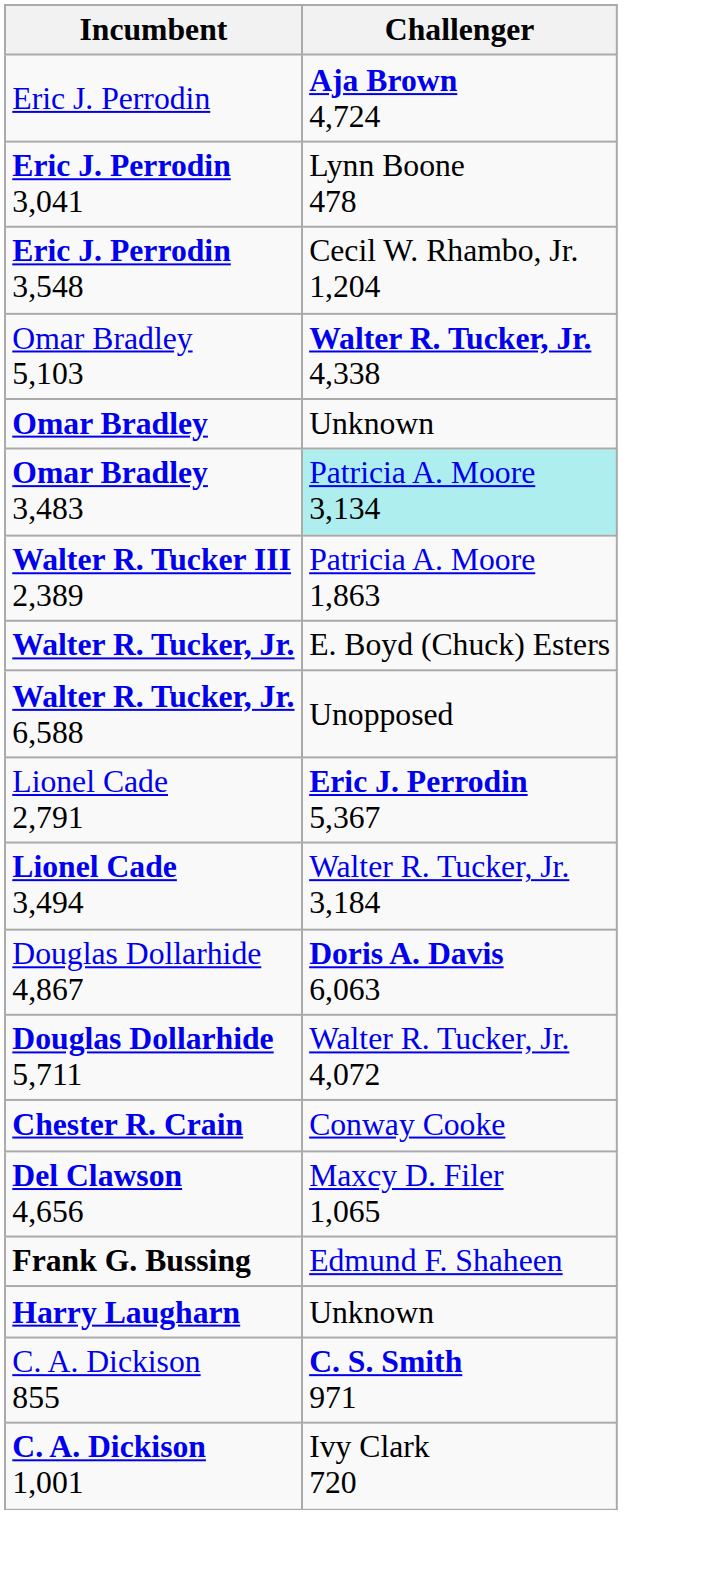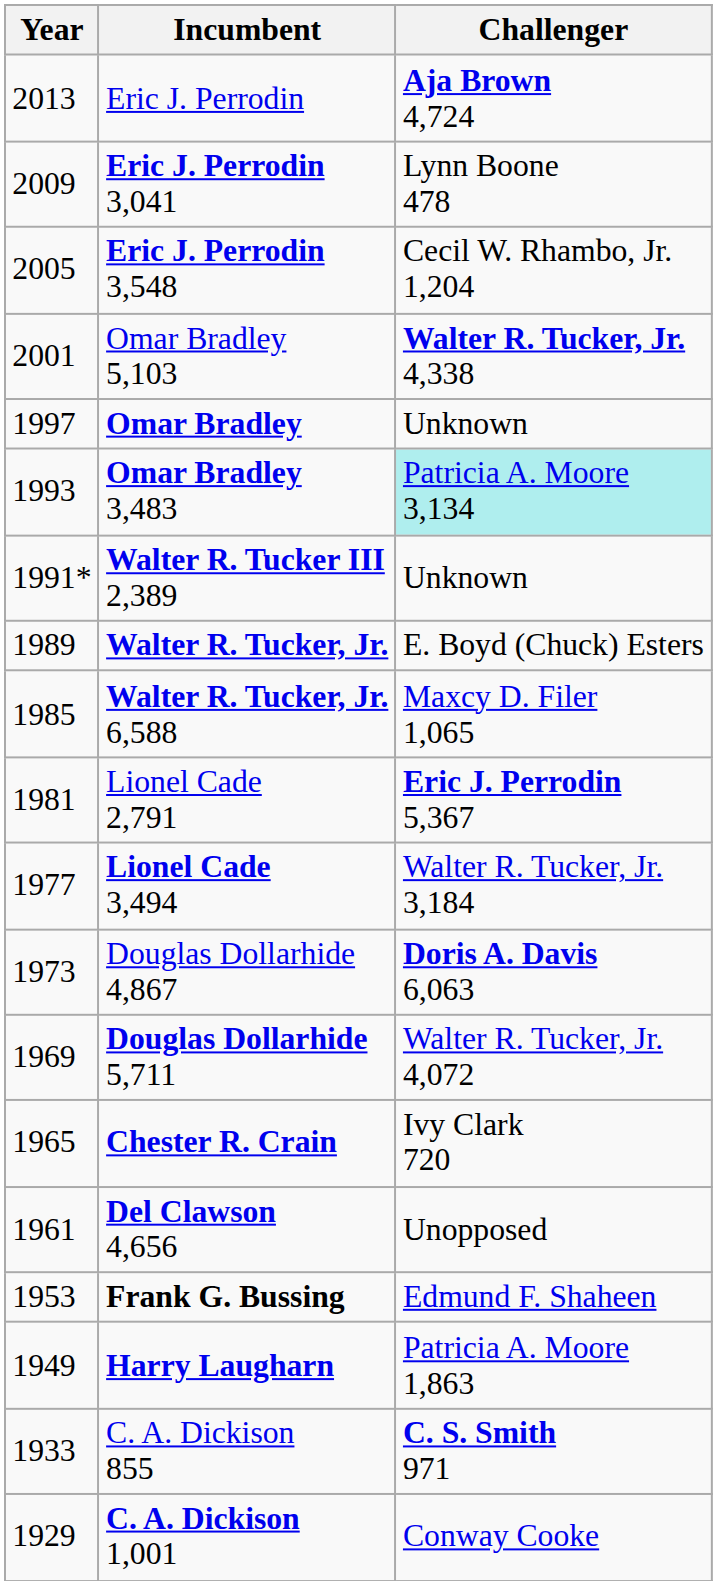+ column: Year | 2013 | 2009 | 2005 | 2001 | 1997 | 1993 | 1991* | 1989 | 1985 | 1981 | 1977 | 1973 | 1969 | 1965 | 1961 | 1953 | 1949 | 1933 | 1929
Walter R. Tucker III 2,389 | Challenger: Patricia A. Moore 1,863 -> Unknown
Walter R. Tucker, Jr. 6,588 | Challenger: Unopposed -> Maxcy D. Filer 1,065
Chester R. Crain | Challenger: Conway Cooke -> Ivy Clark 720
Del Clawson 4,656 | Challenger: Maxcy D. Filer 1,065 -> Unopposed
Harry Laugharn | Challenger: Unknown -> Patricia A. Moore 1,863
C. A. Dickison 1,001 | Challenger: Ivy Clark 720 -> Conway Cooke
